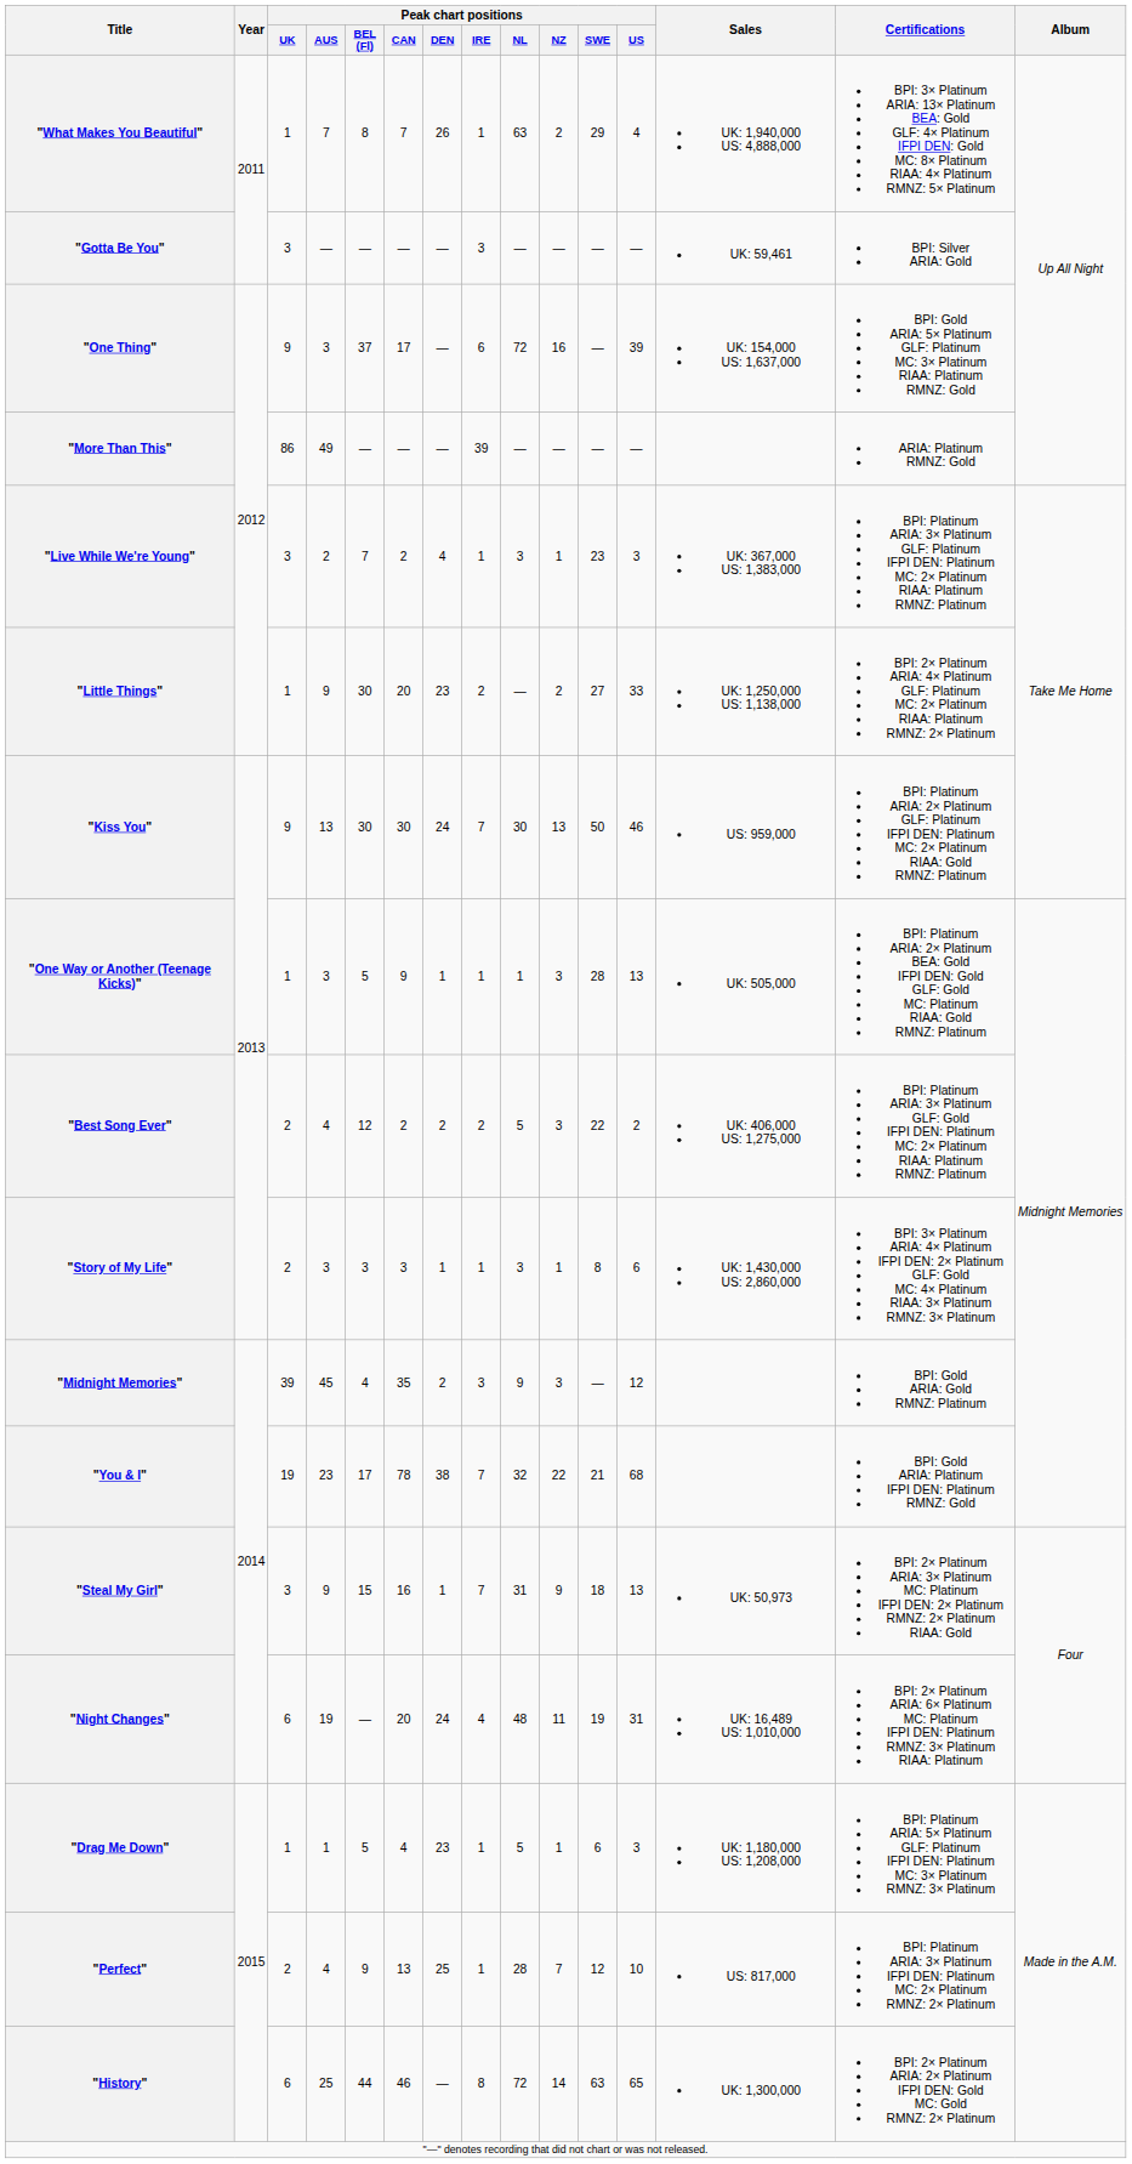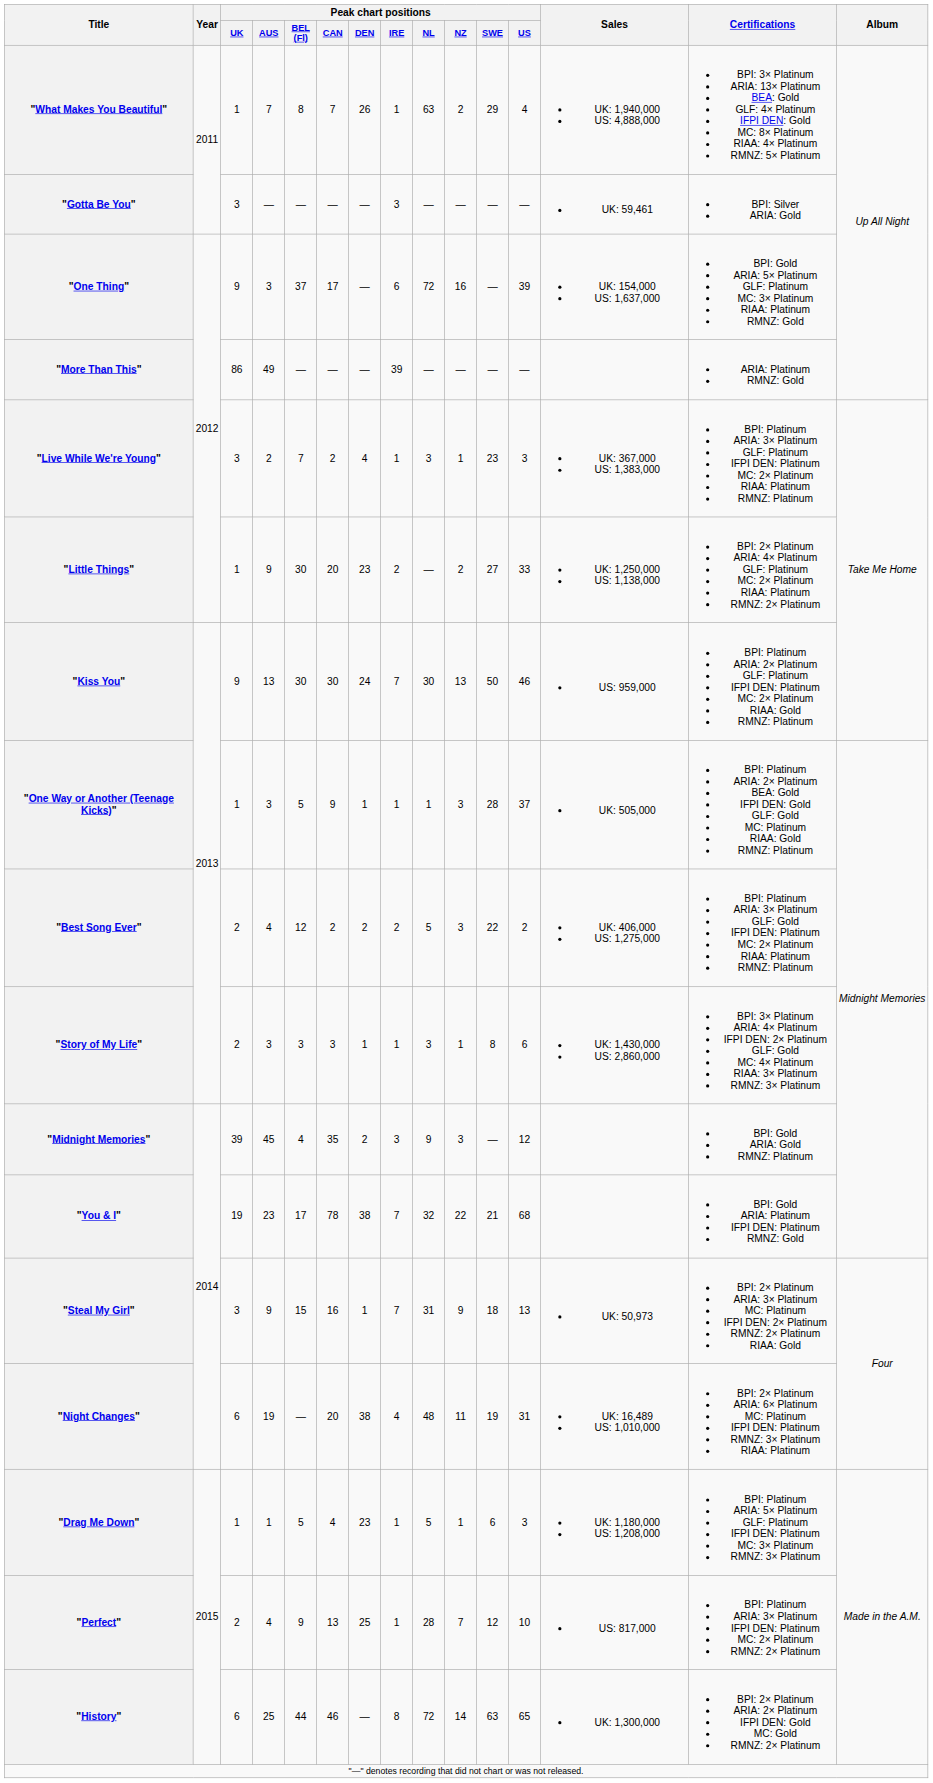"One Way or Another (Teenage Kicks)" | Peak chart positions / US: 13 -> 37
"Night Changes" | Peak chart positions / DEN: 24 -> 38
